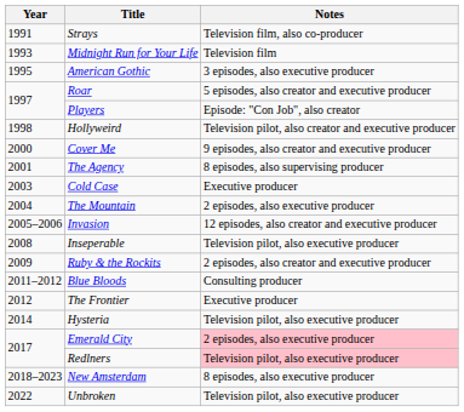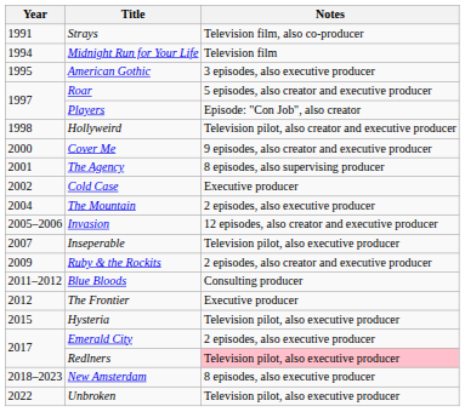Midnight Run for Your Life | Year: 1993 -> 1994
Cold Case | Year: 2003 -> 2002
Inseperable | Year: 2008 -> 2007
Hysteria | Year: 2014 -> 2015
Emerald City | Notes: pink background -> no background
